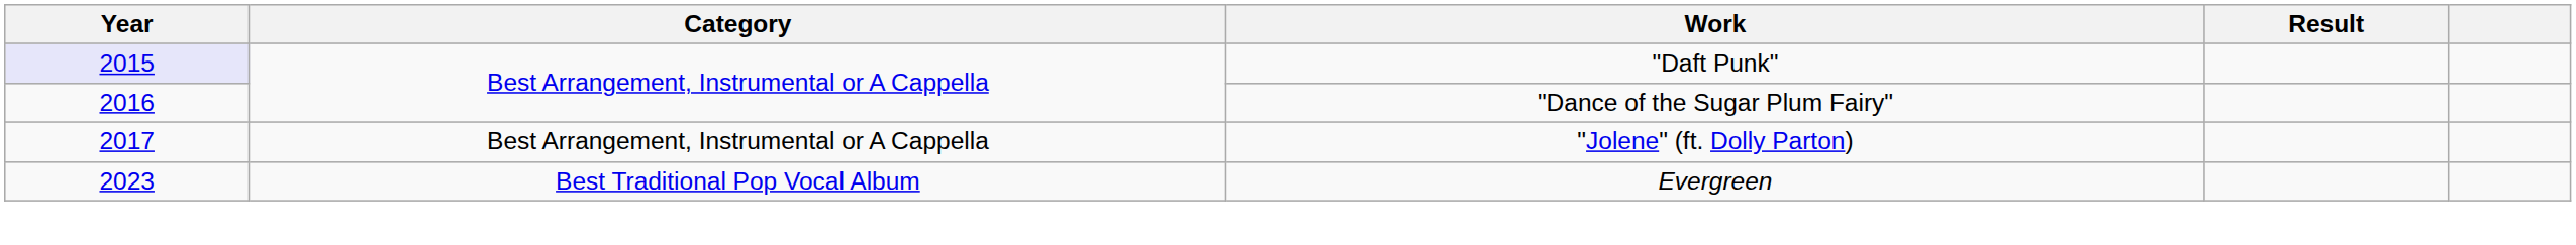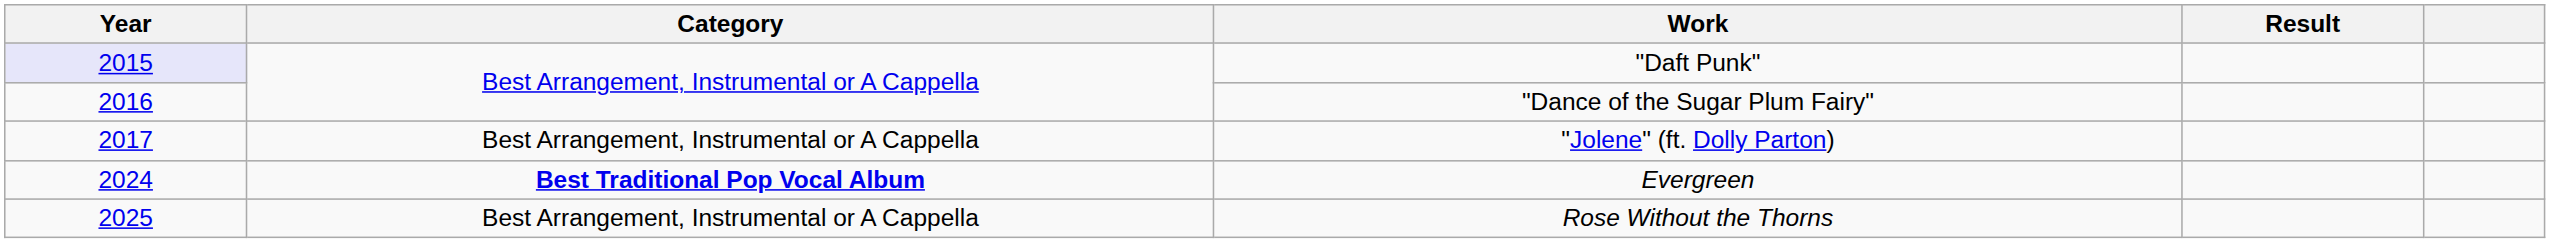Evergreen | Year: 2023 -> 2024
Evergreen | Category: normal -> bold
+ row: 2025 | Best Arrangement, Instrumental or A Cappella | Rose Without the Thorns
